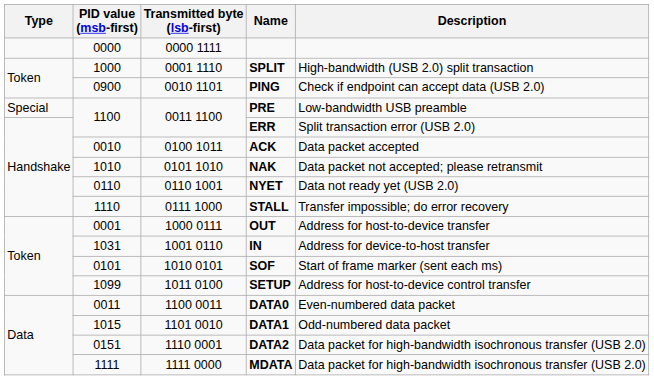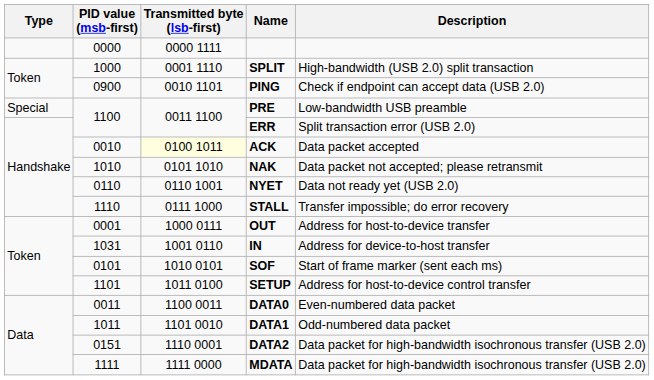ACK | Transmitted byte (lsb-first): no background -> lightyellow background
SETUP | PID value (msb-first): 1099 -> 1101
DATA1 | PID value (msb-first): 1015 -> 1011
